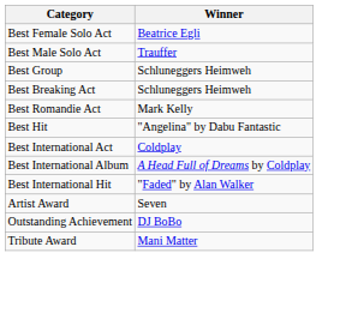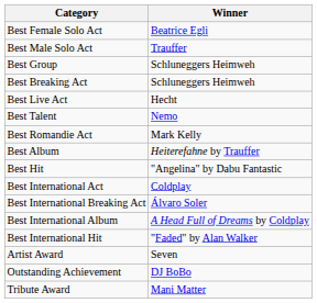+ row: Best Live Act | Hecht
+ row: Best Talent | Nemo
+ row: Best Album | Heiterefahne by Trauffer
+ row: Best International Breaking Act | Álvaro Soler
